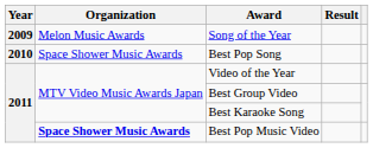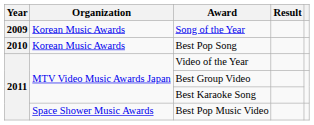Song of the Year | Organization: Melon Music Awards -> Korean Music Awards
Best Pop Song | Organization: Space Shower Music Awards -> Korean Music Awards
Best Pop Music Video | Organization: bold -> normal
